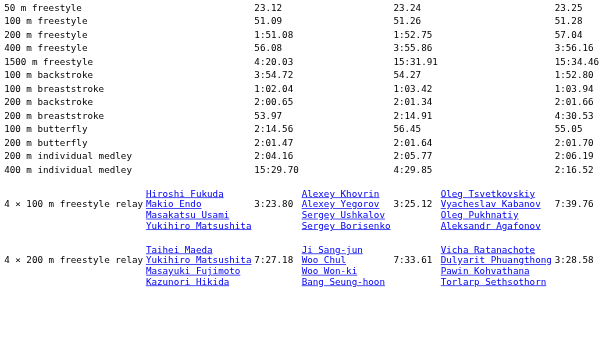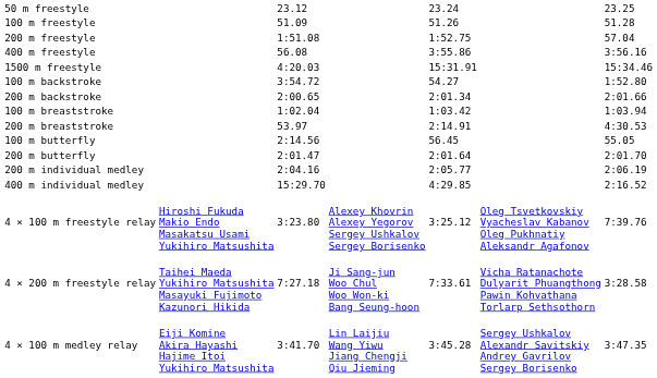rows swapped: 200 m backstroke <-> 100 m breaststroke
+ row: 4 × 100 m medley relay | Eiji Komine Akira Hayashi Hajime Itoi Yukihiro Matsushita | 3:41.70 | Lin Laijiu Wang Yiwu Jiang Chengji Qiu Jieming | 3:45.28 | Sergey Ushkalov Alexandr Savitskiy Andrey Gavrilov Sergey Borisenko | 3:47.35
